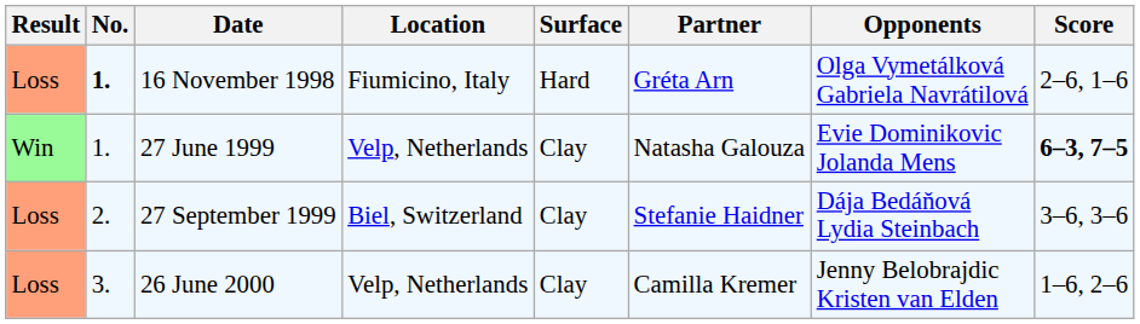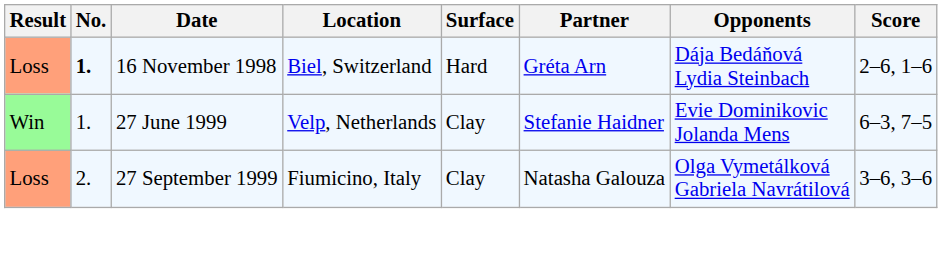16 November 1998 | Location: Fiumicino, Italy -> Biel, Switzerland
16 November 1998 | Opponents: Olga Vymetálková Gabriela Navrátilová -> Dája Bedáňová Lydia Steinbach
27 June 1999 | Partner: Natasha Galouza -> Stefanie Haidner
27 June 1999 | Score: bold -> normal
27 September 1999 | Location: Biel, Switzerland -> Fiumicino, Italy
27 September 1999 | Partner: Stefanie Haidner -> Natasha Galouza
27 September 1999 | Opponents: Dája Bedáňová Lydia Steinbach -> Olga Vymetálková Gabriela Navrátilová
- row: Loss | 3. | 26 June 2000 | Velp, Netherlands | Clay | Camilla Kremer | Jenny Belobrajdic Kristen van Elden | 1–6, 2–6
